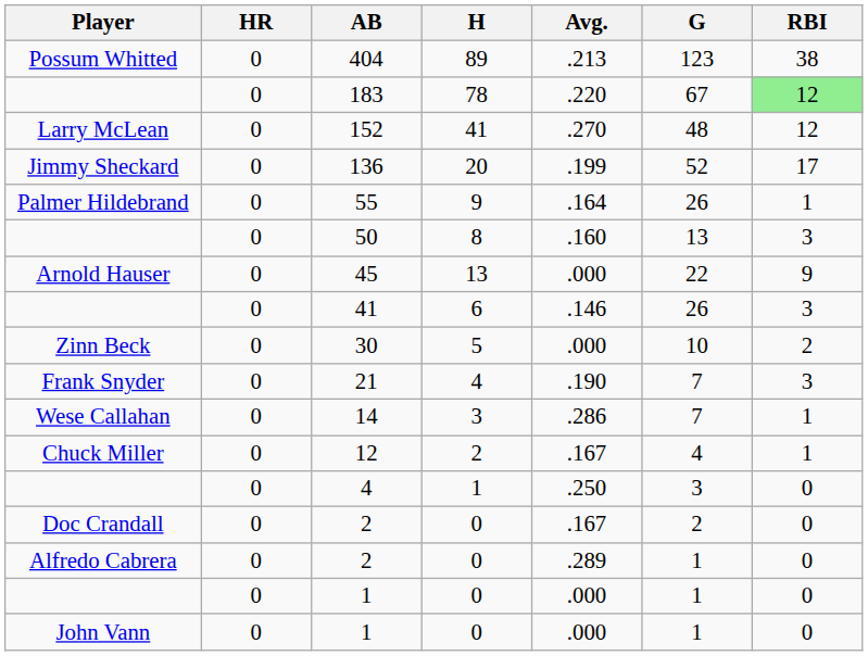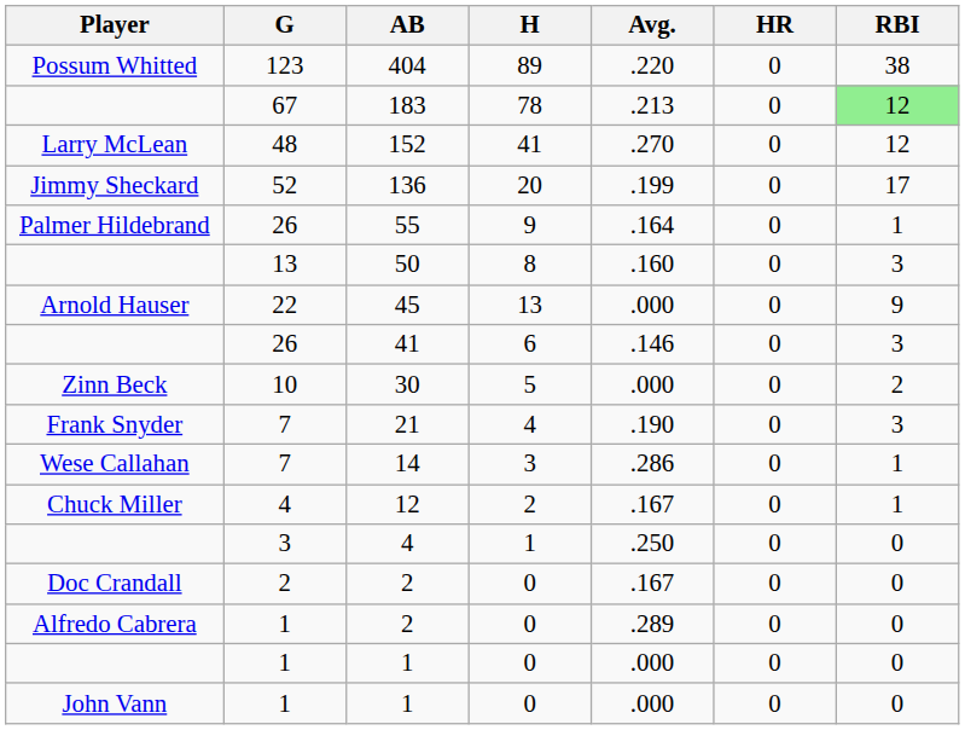columns swapped: G <-> HR
404 | Avg.: .213 -> .220
183 | Avg.: .220 -> .213
